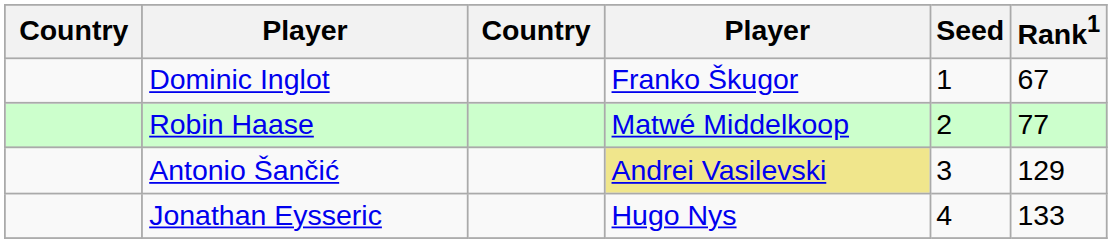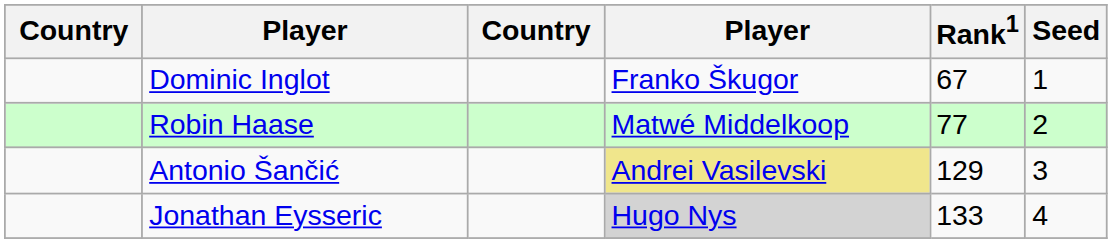columns swapped: Rank1 <-> Seed
Jonathan Eysseric | column 4: no background -> lightgrey background
